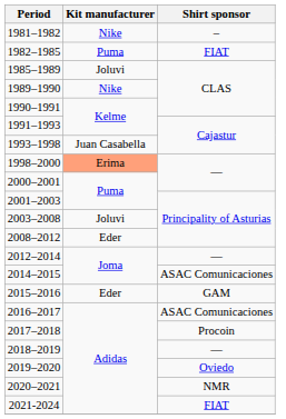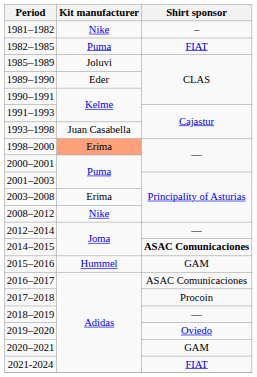1989–1990 | Kit manufacturer: Nike -> Eder
2003–2008 | Kit manufacturer: Joluvi -> Erima
2008–2012 | Kit manufacturer: Eder -> Nike
2014–2015 | Shirt sponsor: normal -> bold
2015–2016 | Kit manufacturer: Eder -> Hummel
2020–2021 | Shirt sponsor: NMR -> GAM
